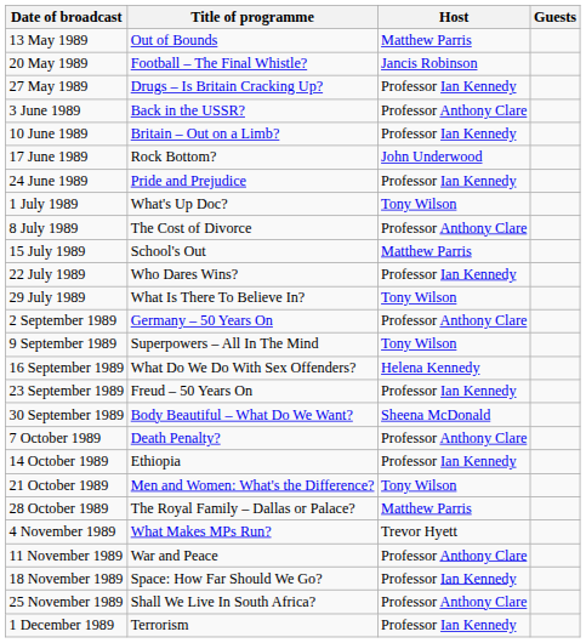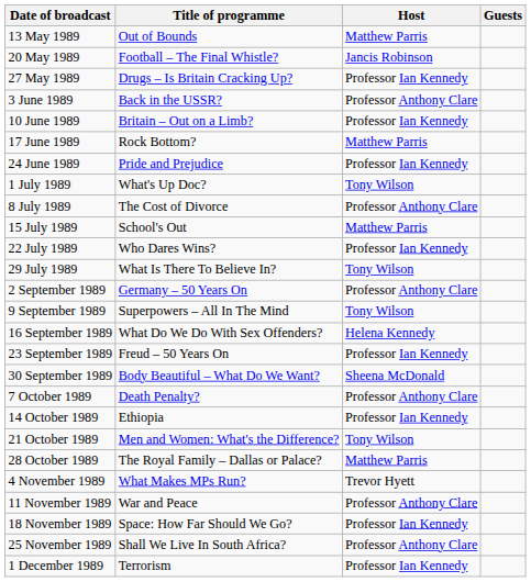17 June 1989 | Host: John Underwood -> Matthew Parris
